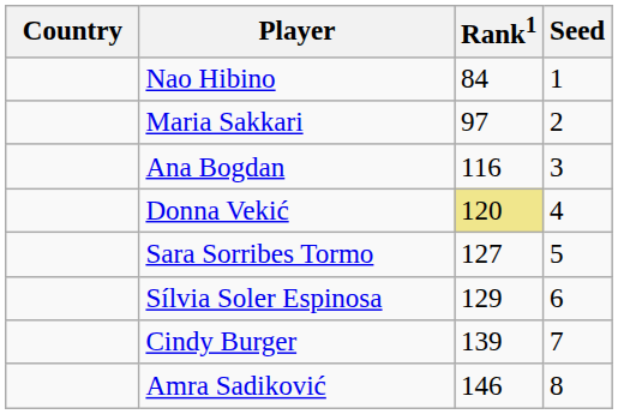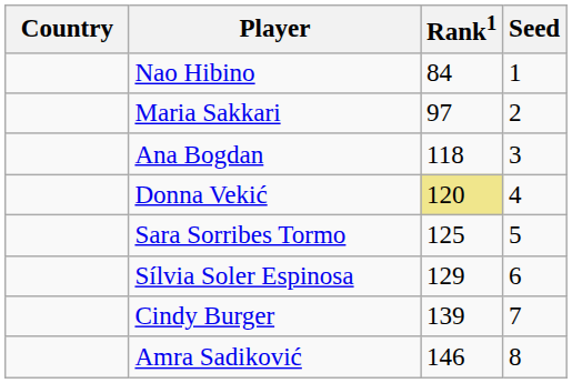Ana Bogdan | Rank1: 116 -> 118
Sara Sorribes Tormo | Rank1: 127 -> 125
